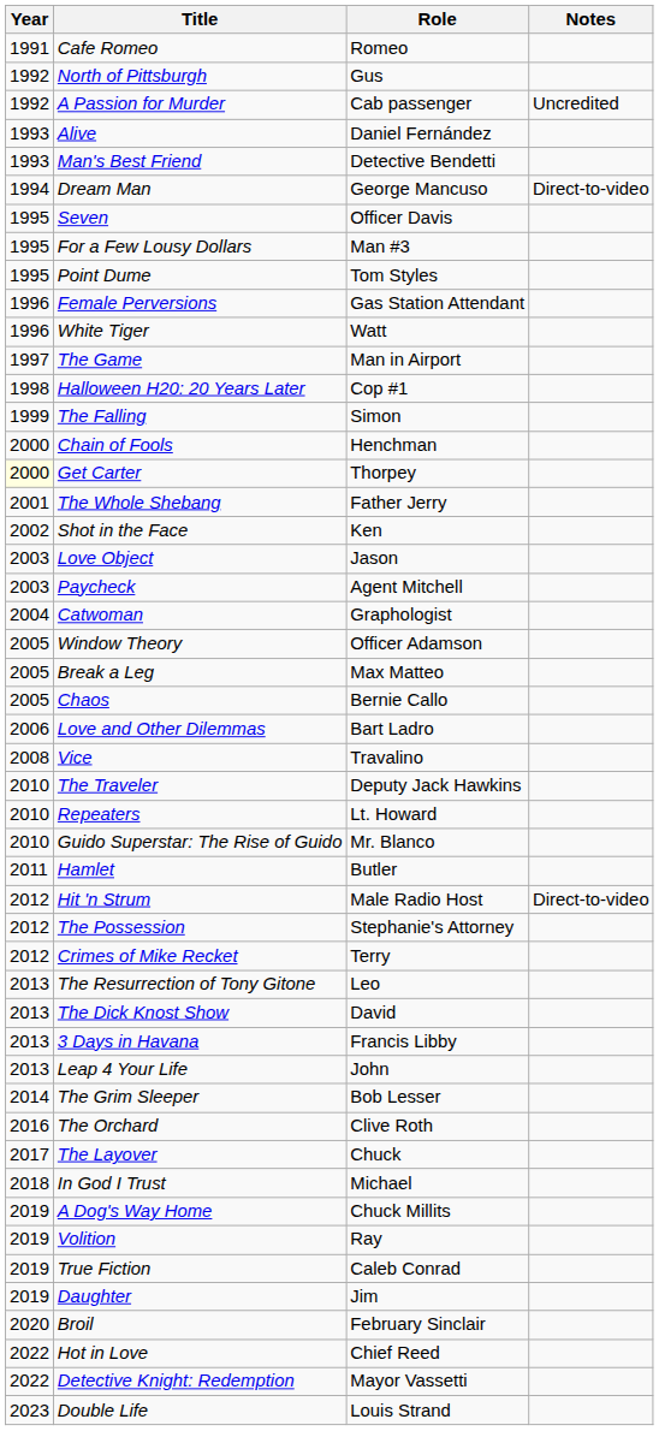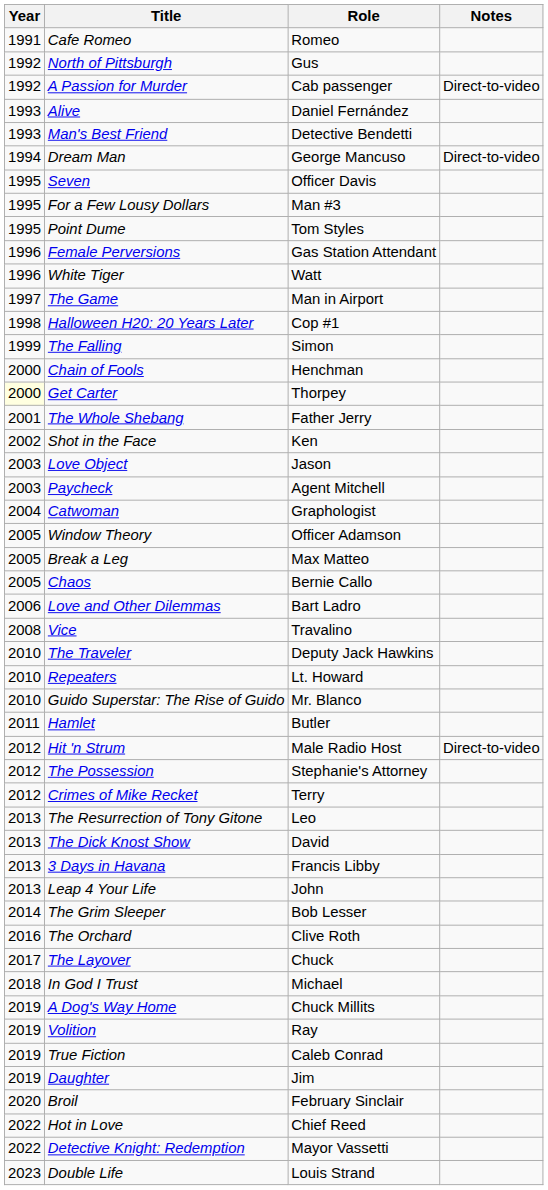A Passion for Murder | Notes: Uncredited -> Direct-to-video
